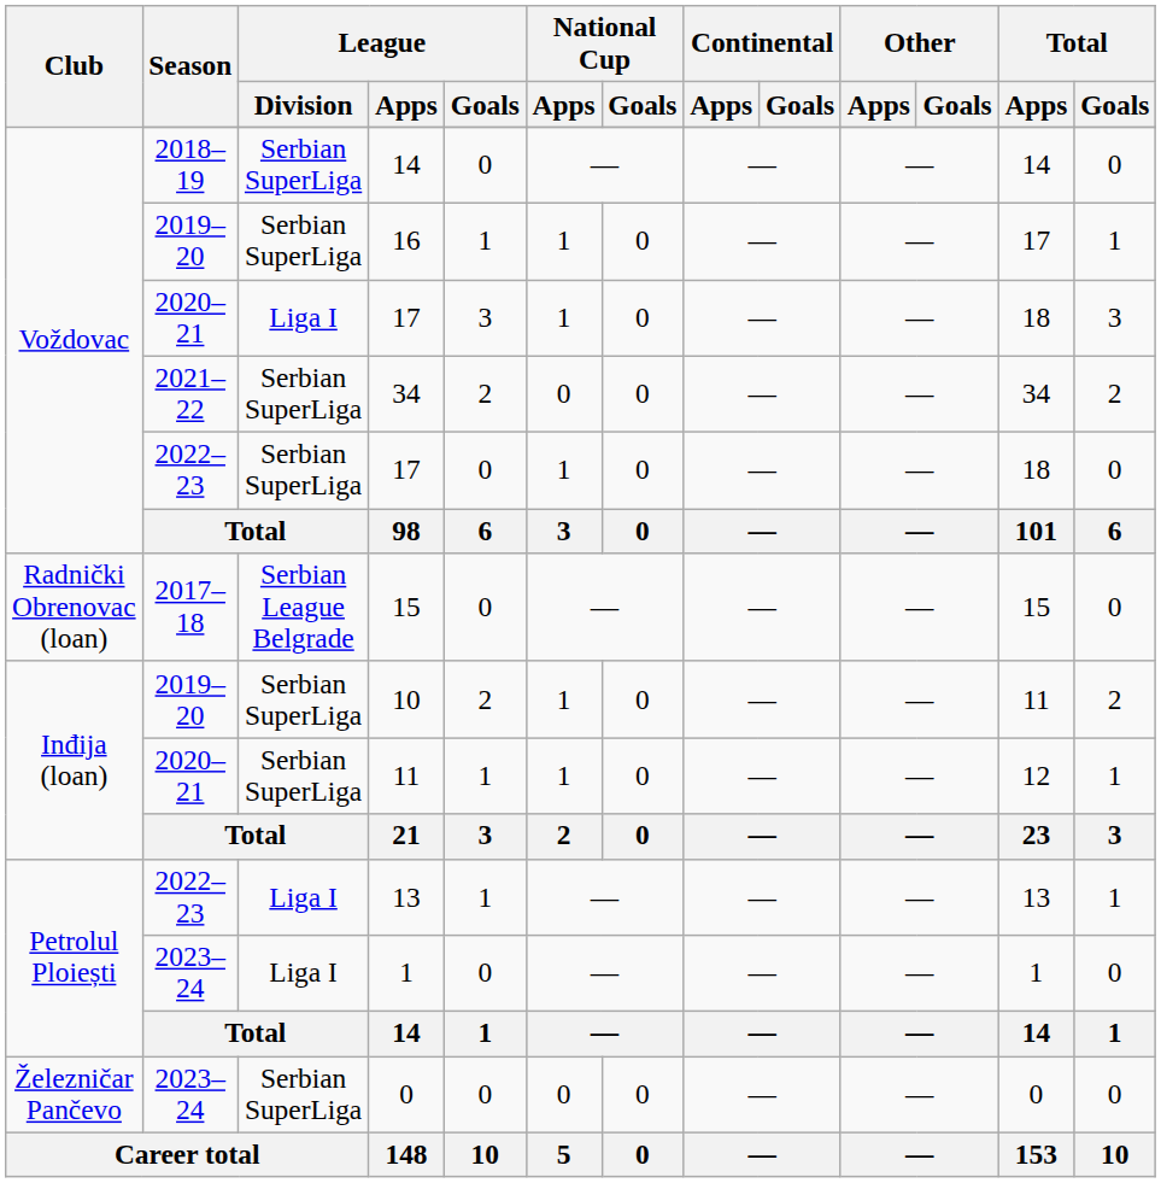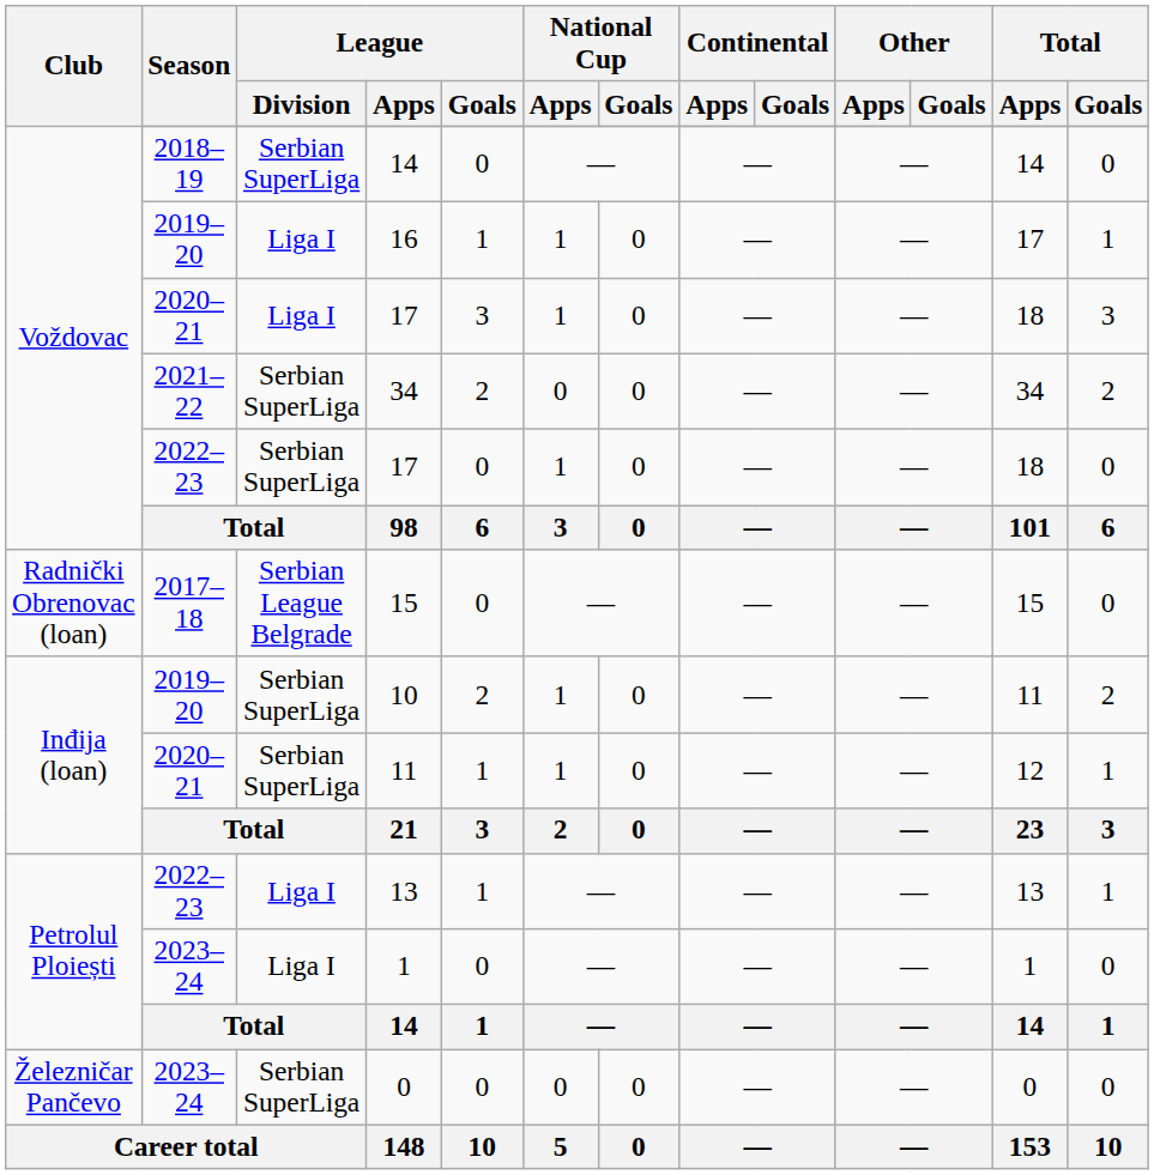16 | League / Division: Serbian SuperLiga -> Liga I
